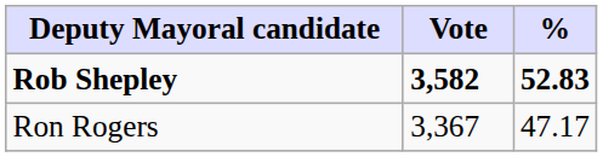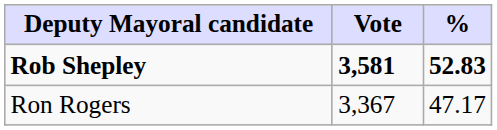Rob Shepley | Vote: 3,582 -> 3,581
